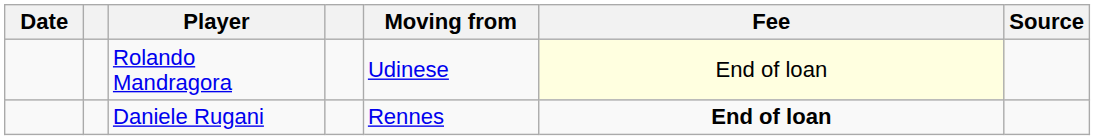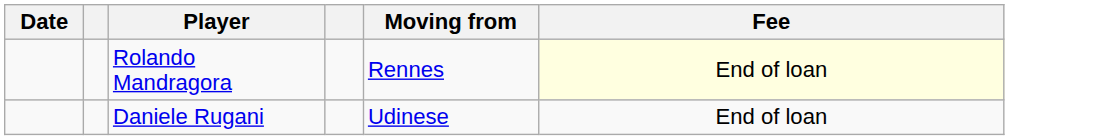- column: Source
Rolando Mandragora | Moving from: Udinese -> Rennes
Daniele Rugani | Moving from: Rennes -> Udinese
Daniele Rugani | Fee: bold -> normal
